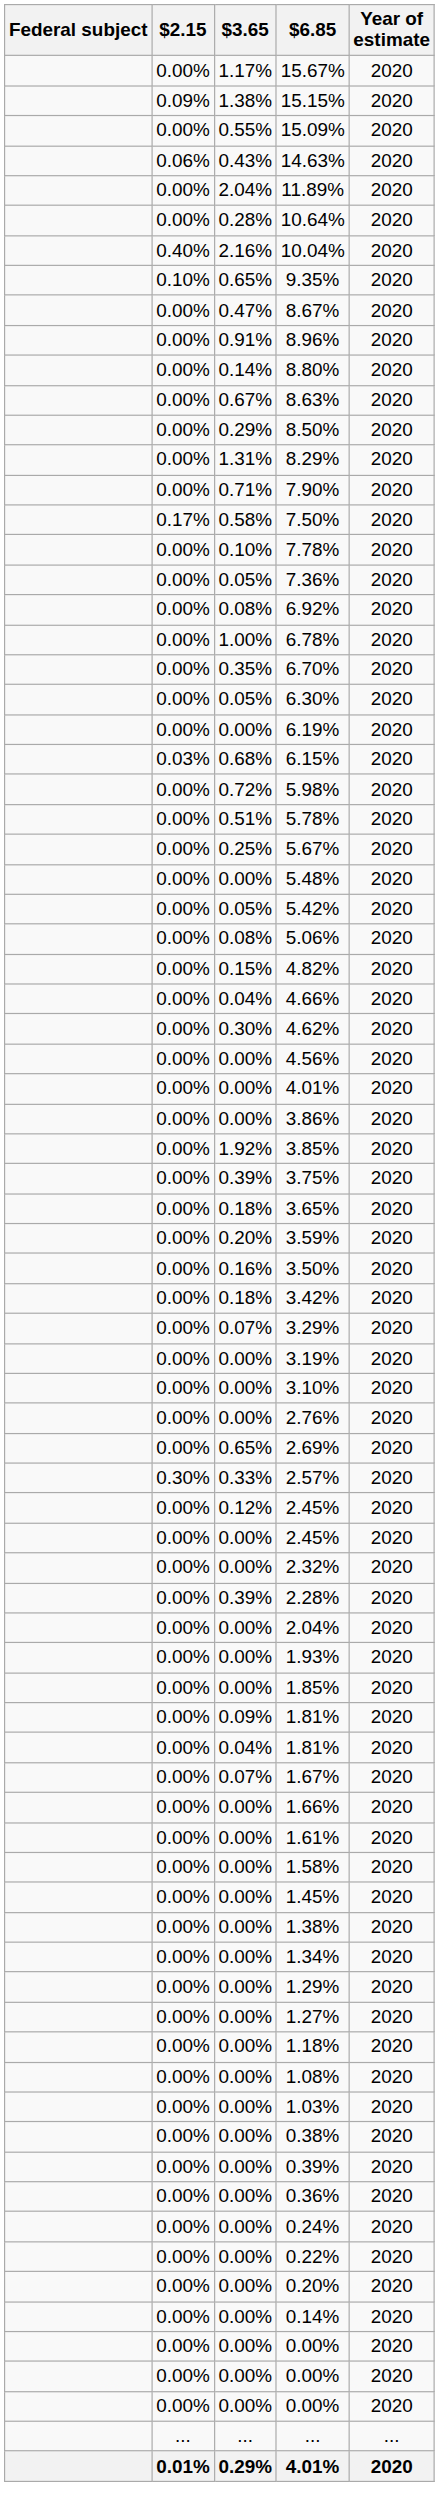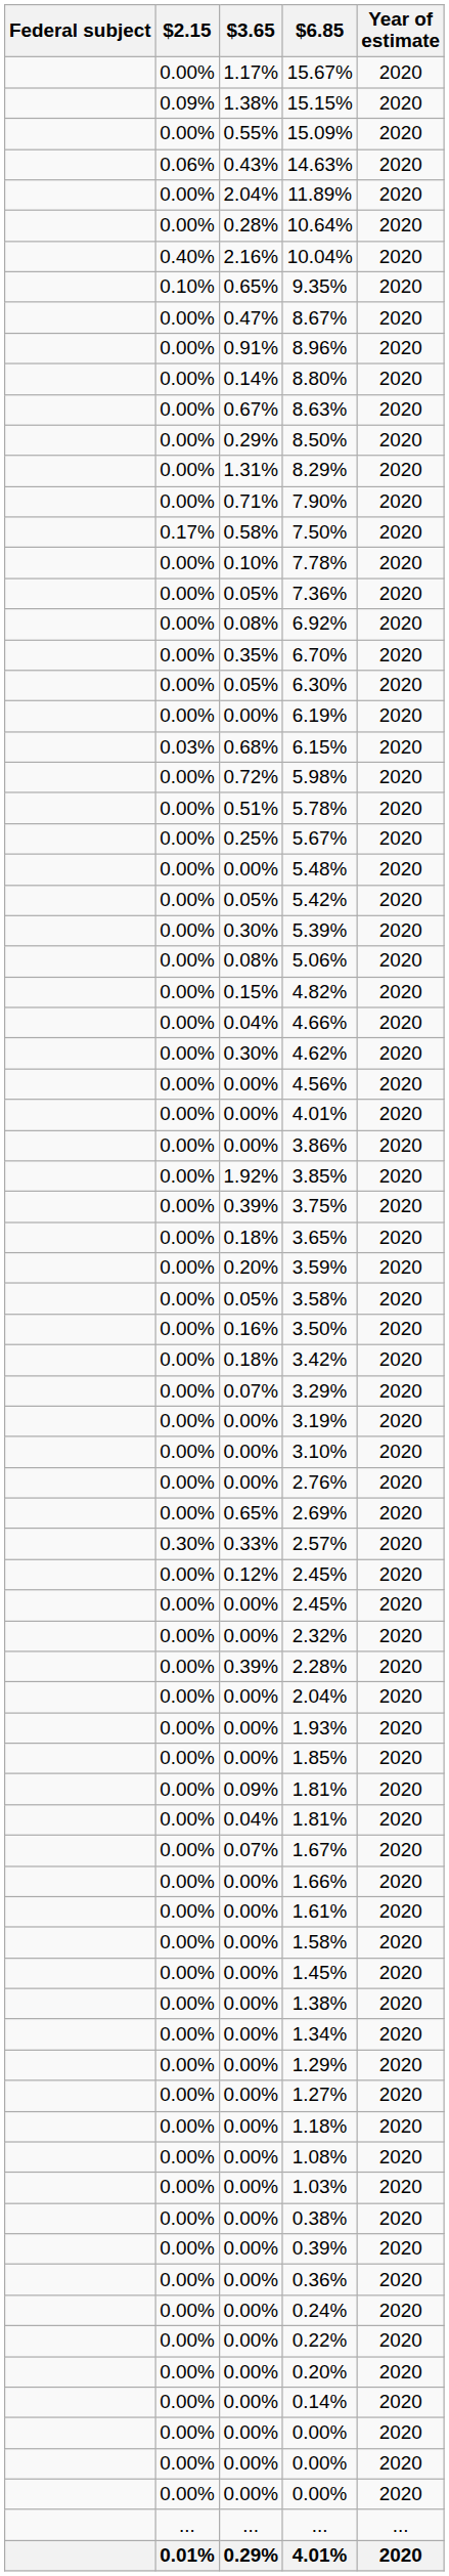- row: 0.00% | 1.00% | 6.78% | 2020
+ row: 0.00% | 0.30% | 5.39% | 2020
+ row: 0.00% | 0.05% | 3.58% | 2020
